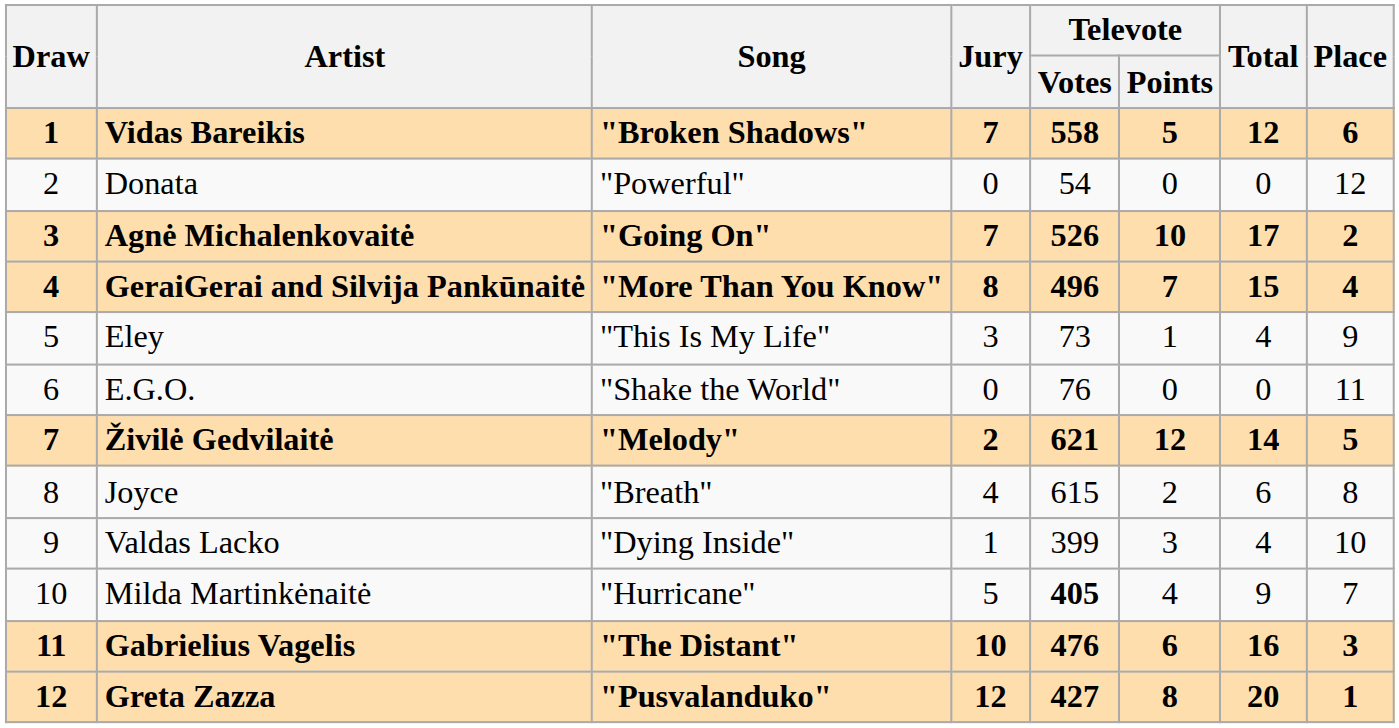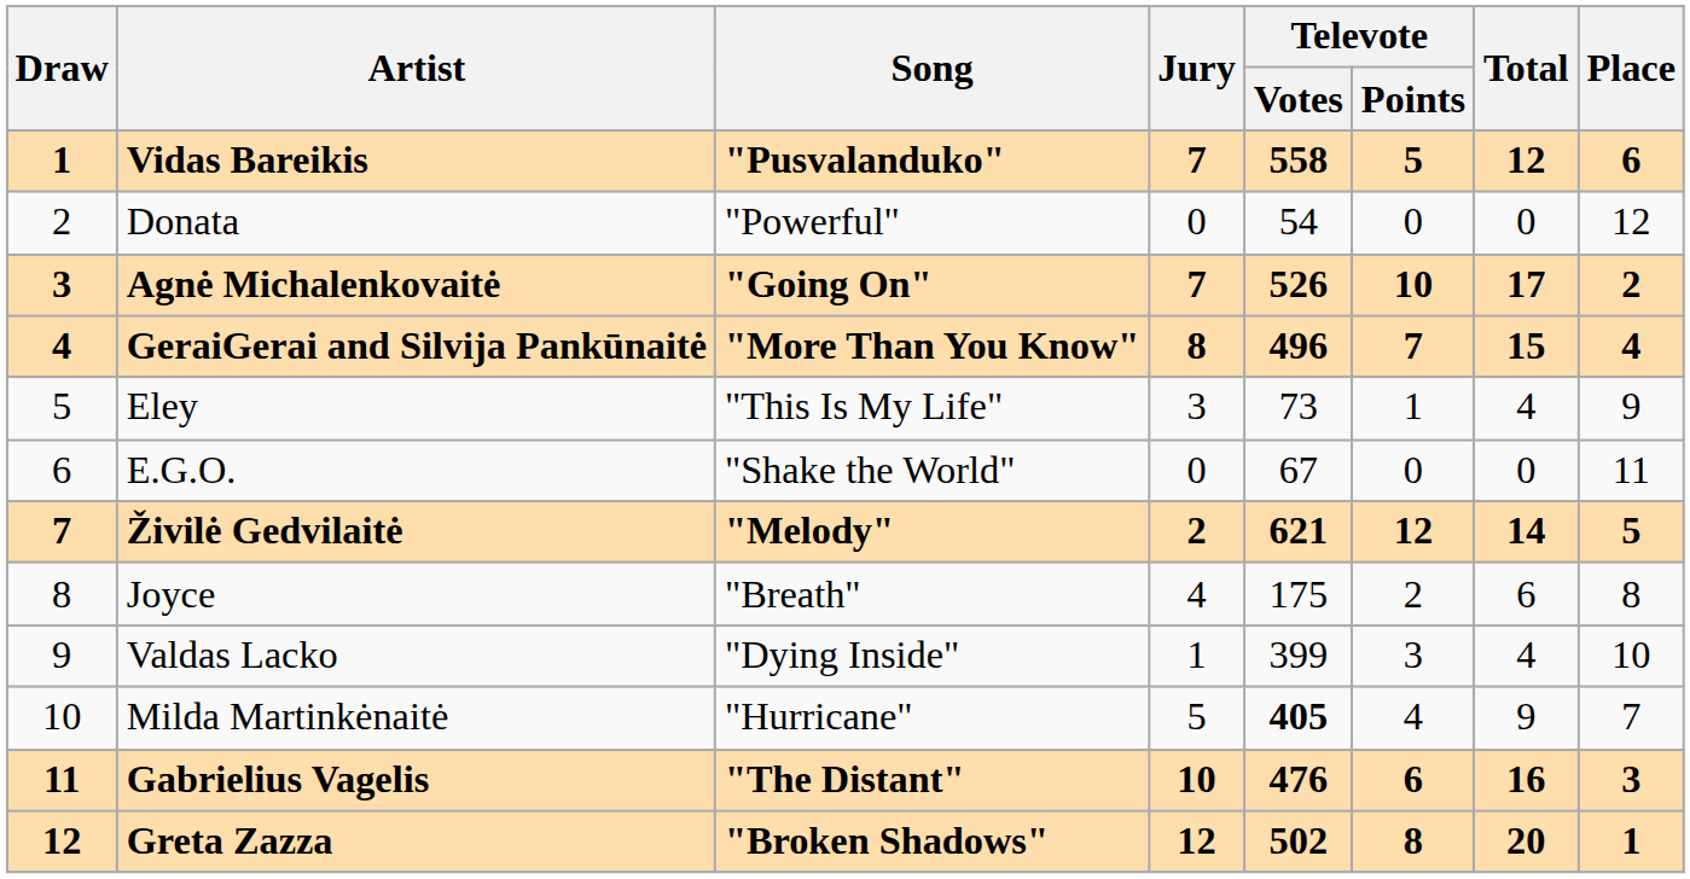Vidas Bareikis | Song: "Broken Shadows" -> "Pusvalanduko"
E.G.O. | Televote / Votes: 76 -> 67
Joyce | Televote / Votes: 615 -> 175
Greta Zazza | Song: "Pusvalanduko" -> "Broken Shadows"
Greta Zazza | Televote / Votes: 427 -> 502
